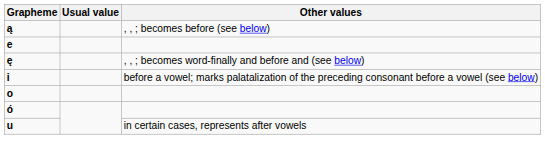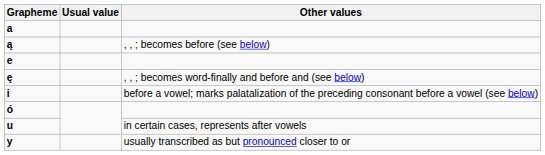+ row: a
- row: o
+ row: y | usually transcribed as but pronounced closer to or
